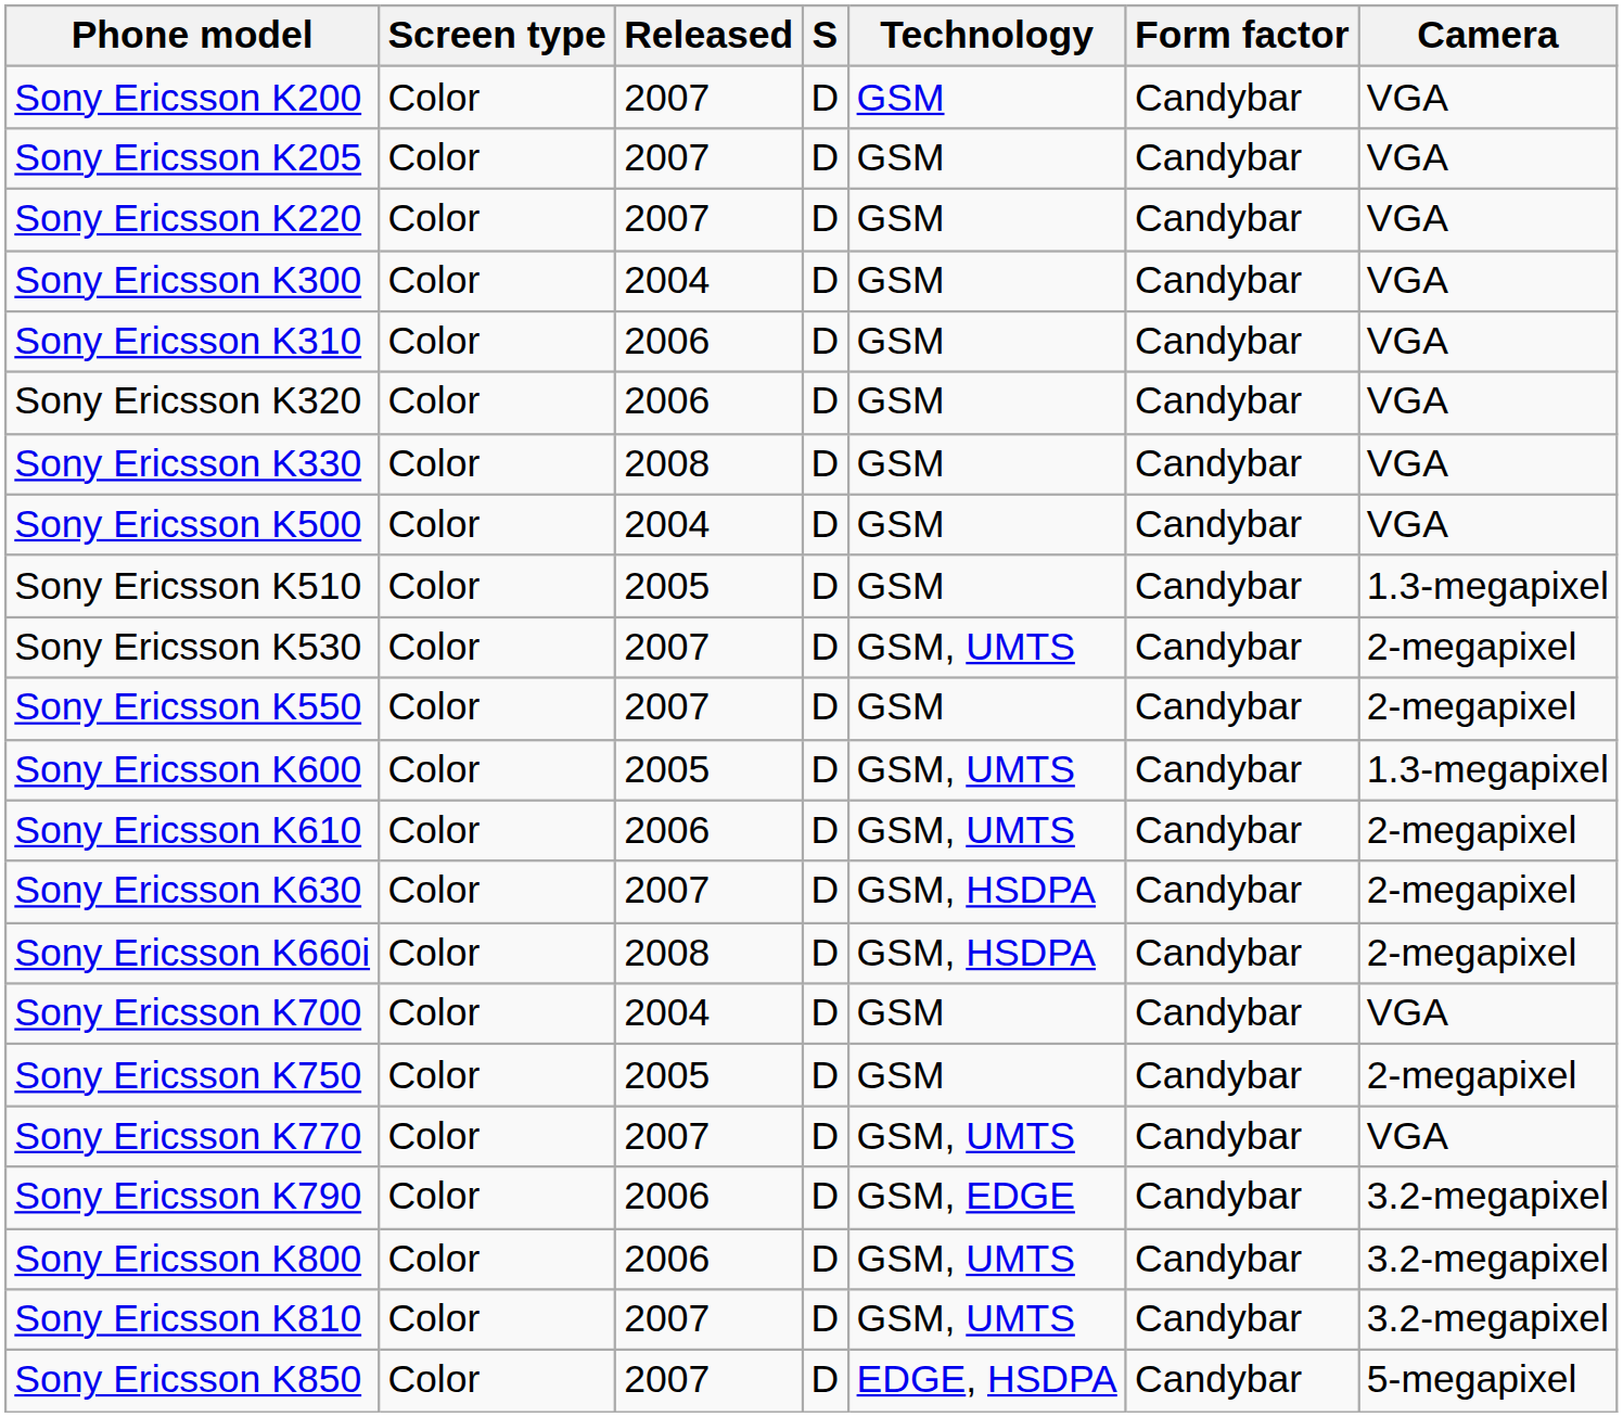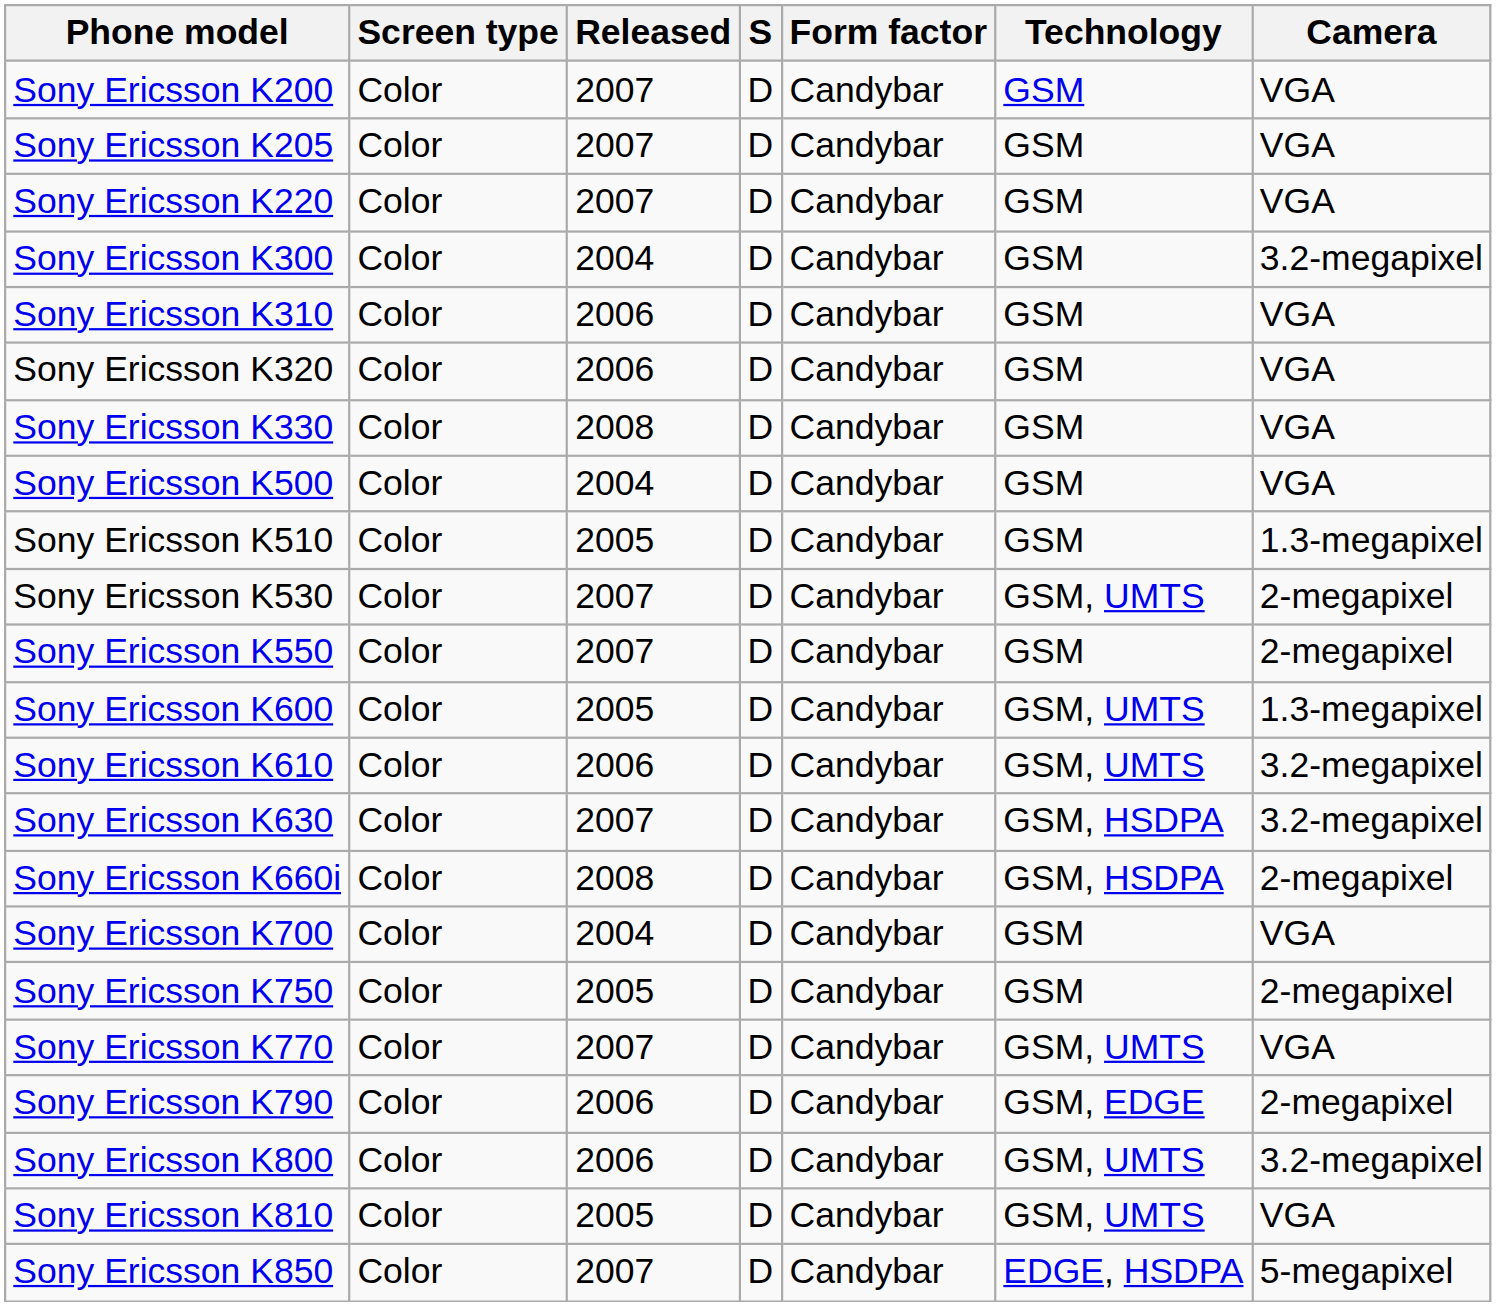columns swapped: Technology <-> Form factor
Sony Ericsson K300 | Camera: VGA -> 3.2-megapixel
Sony Ericsson K610 | Camera: 2-megapixel -> 3.2-megapixel
Sony Ericsson K630 | Camera: 2-megapixel -> 3.2-megapixel
Sony Ericsson K790 | Camera: 3.2-megapixel -> 2-megapixel
Sony Ericsson K810 | Released: 2007 -> 2005
Sony Ericsson K810 | Camera: 3.2-megapixel -> VGA
